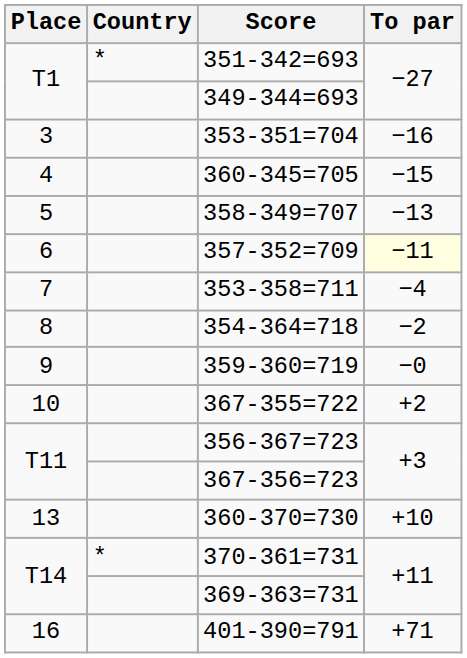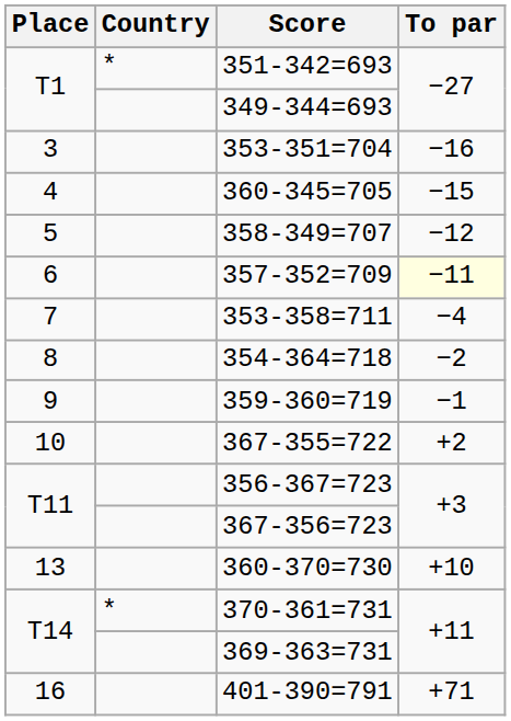358-349=707 | To par: −13 -> −12
359-360=719 | To par: −0 -> −1
